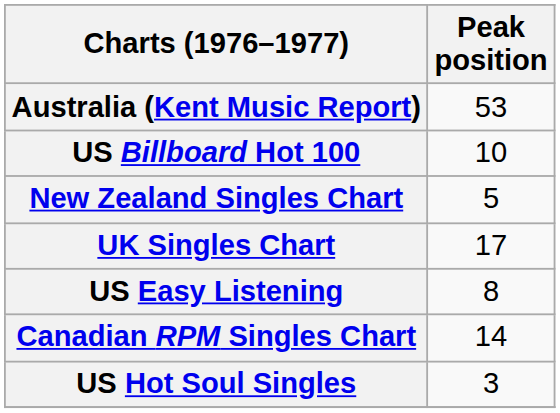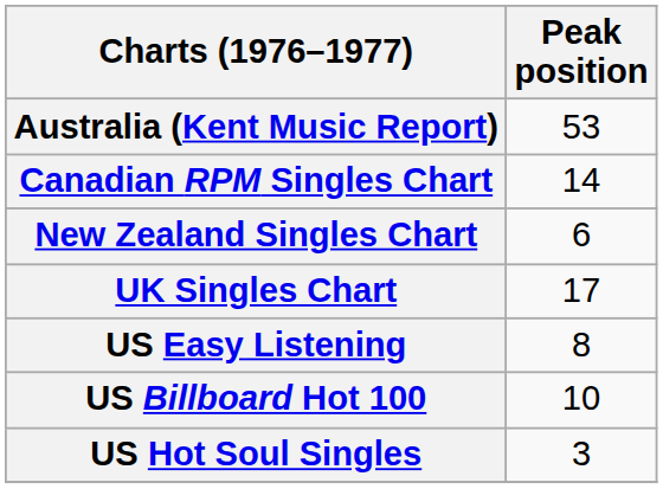rows swapped: Canadian RPM Singles Chart <-> US Billboard Hot 100
New Zealand Singles Chart | Peak position: 5 -> 6
